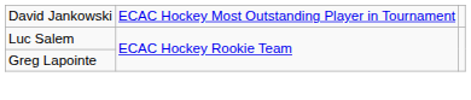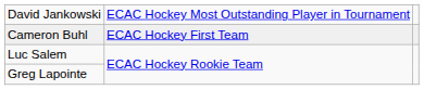+ row: Cameron Buhl | ECAC Hockey First Team
